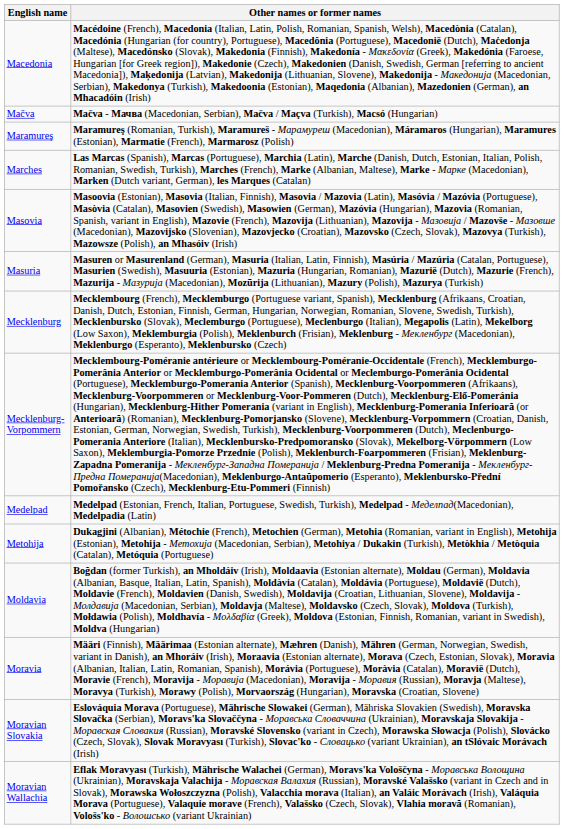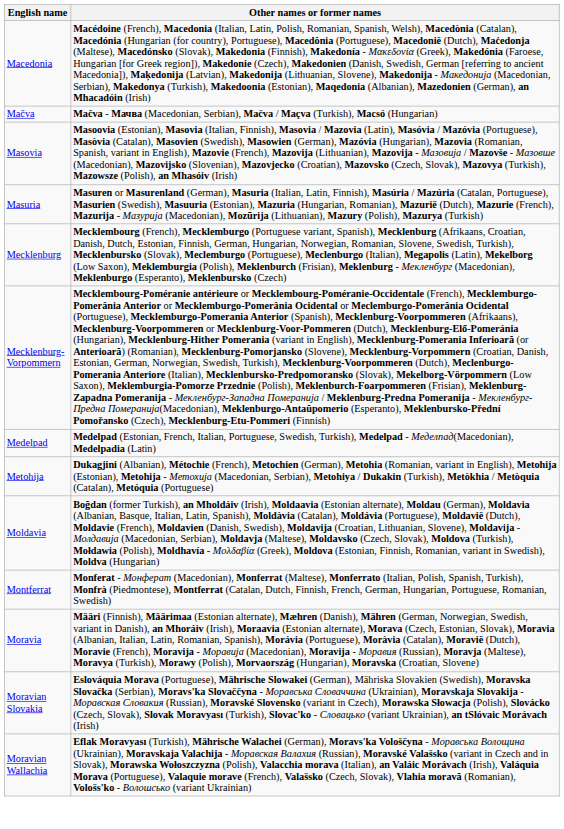- row: Maramureş | Maramureş (Romanian, Turkish), Maramureš - Марамуреш (Macedonian), Máramaros (Hungarian), Maramures (Estonian), Marmatie (French), Marmarosz (Polish)
- row: Marches | Las Marcas (Spanish), Marcas (Portuguese), Marchia (Latin), Marche (Danish, Dutch, Estonian, Italian, Polish, Romanian, Swedish, Turkish), Marches (French), Marke (Albanian, Maltese), Marke - Марке (Macedonian), Marken (Dutch variant, German), les Marques (Catalan)
+ row: Montferrat | Monferat - Монферат (Macedonian), Monferrat (Maltese), Monferrato (Italian, Polish, Spanish, Turkish), Monfrà (Piedmontese), Montferrat (Catalan, Dutch, Finnish, French, German, Hungarian, Portuguese, Romanian, Swedish)
